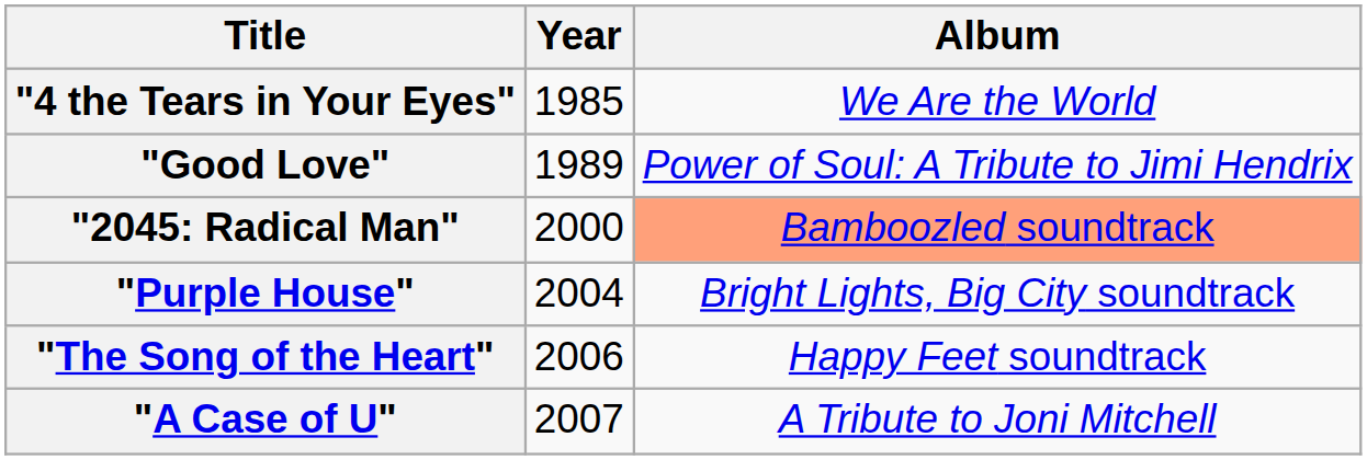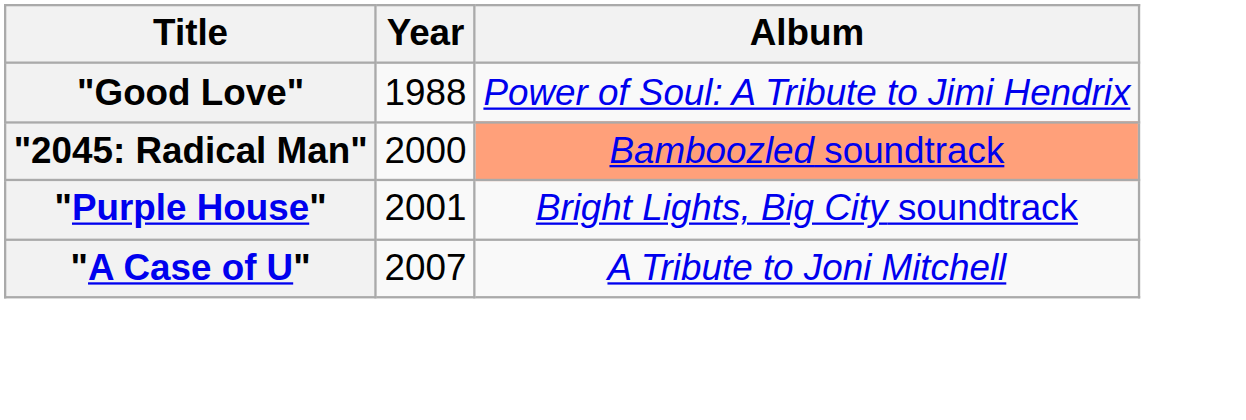- row: "4 the Tears in Your Eyes" | 1985 | We Are the World
"Good Love" | Year: 1989 -> 1988
"Purple House" | Year: 2004 -> 2001
- row: "The Song of the Heart" | 2006 | Happy Feet soundtrack
